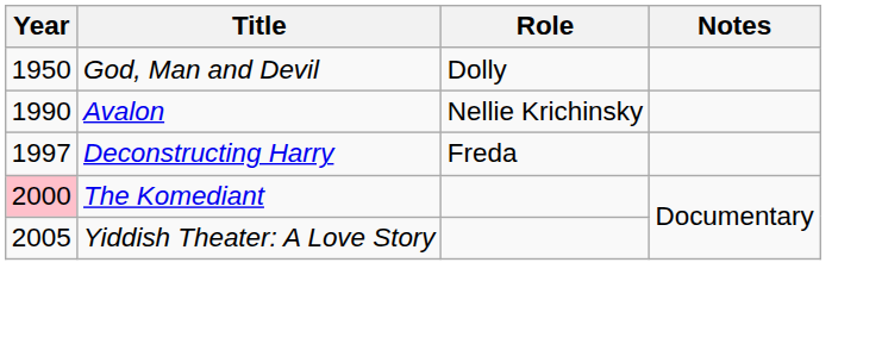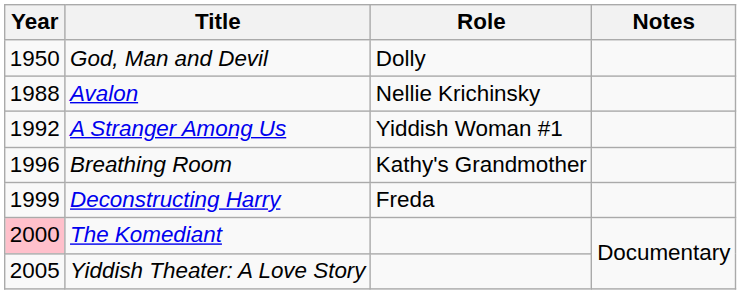Avalon | Year: 1990 -> 1988
+ row: 1992 | A Stranger Among Us | Yiddish Woman #1
+ row: 1996 | Breathing Room | Kathy's Grandmother
Deconstructing Harry | Year: 1997 -> 1999
